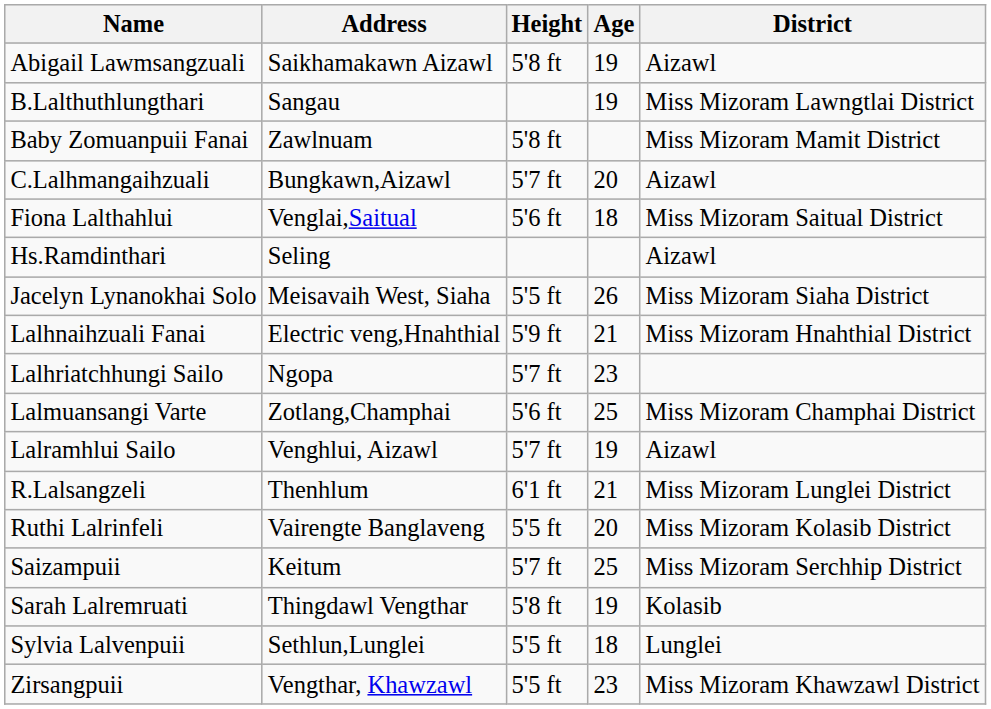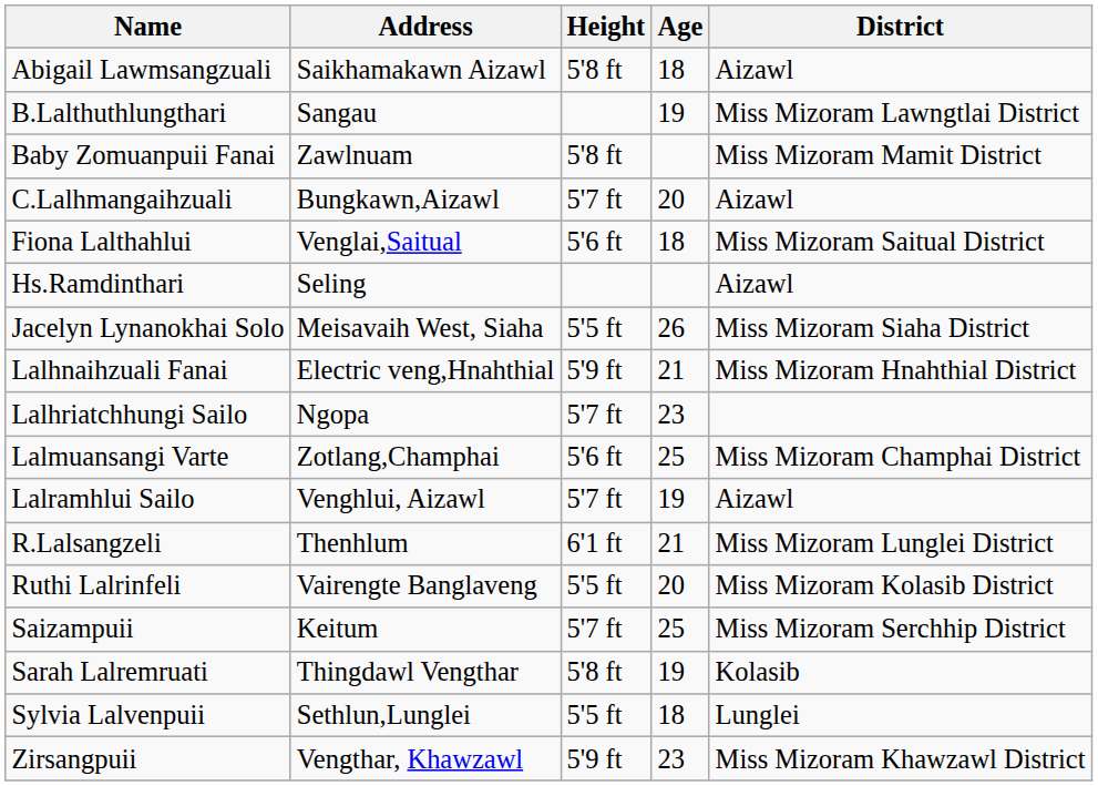Abigail Lawmsangzuali | Age: 19 -> 18
Zirsangpuii | Height: 5'5 ft -> 5'9 ft
